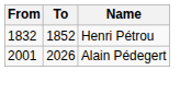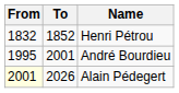+ row: 1995 | 2001 | André Bourdieu
Alain Pédegert | From: no background -> lightyellow background
